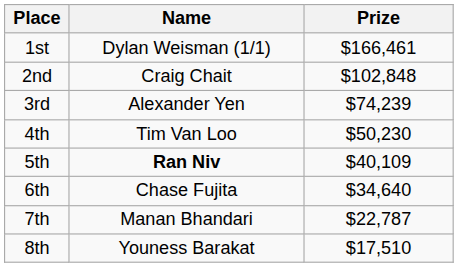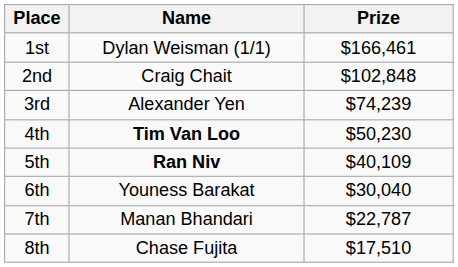4th | Name: normal -> bold
6th | Name: Chase Fujita -> Youness Barakat
6th | Prize: $34,640 -> $30,040
8th | Name: Youness Barakat -> Chase Fujita
